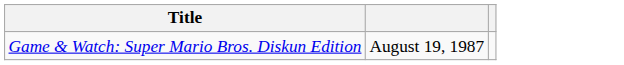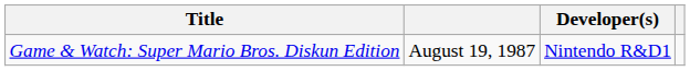+ column: Developer(s) | Nintendo R&D1
